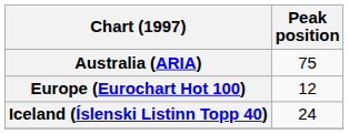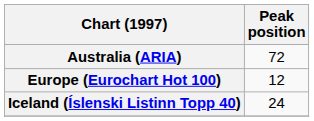Australia (ARIA) | Peak position: 75 -> 72
